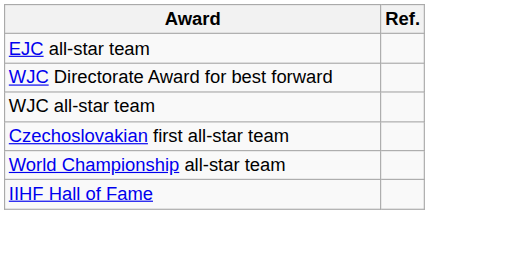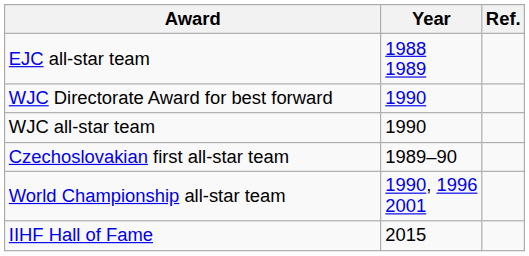+ column: Year | 1988 1989 | 1990 | 1990 | 1989–90 | 1990, 1996 2001 | 2015
